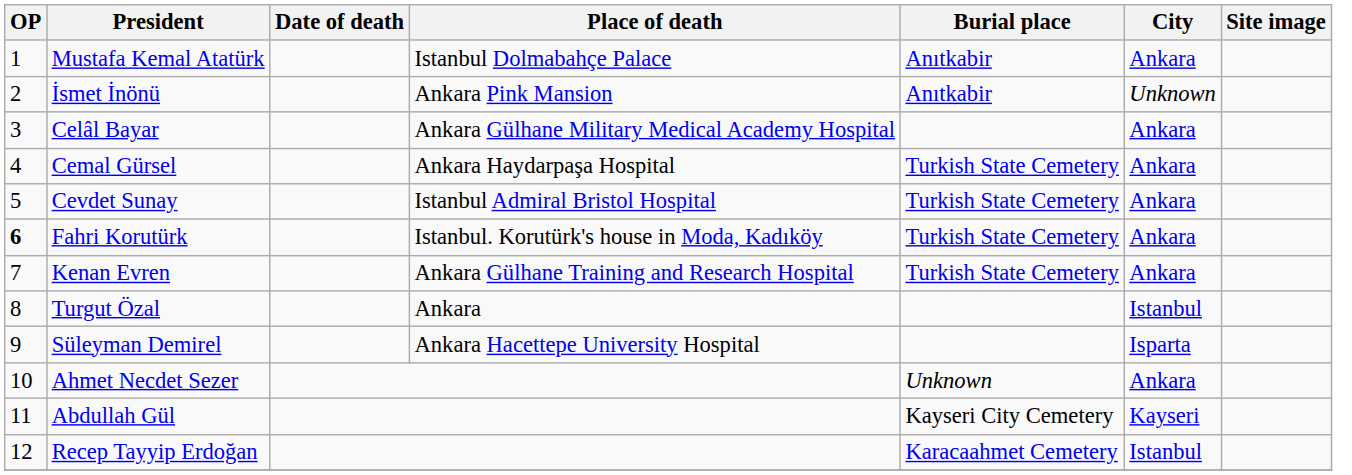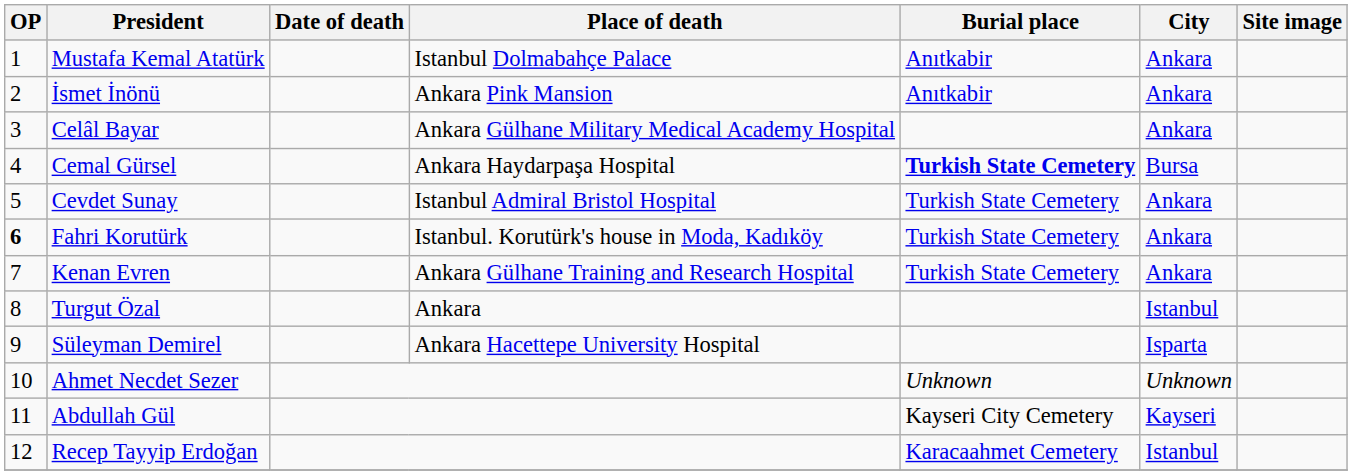İsmet İnönü | City: Unknown -> Ankara
Cemal Gürsel | Burial place: normal -> bold
Cemal Gürsel | City: Ankara -> Bursa
Ahmet Necdet Sezer | City: Ankara -> Unknown
